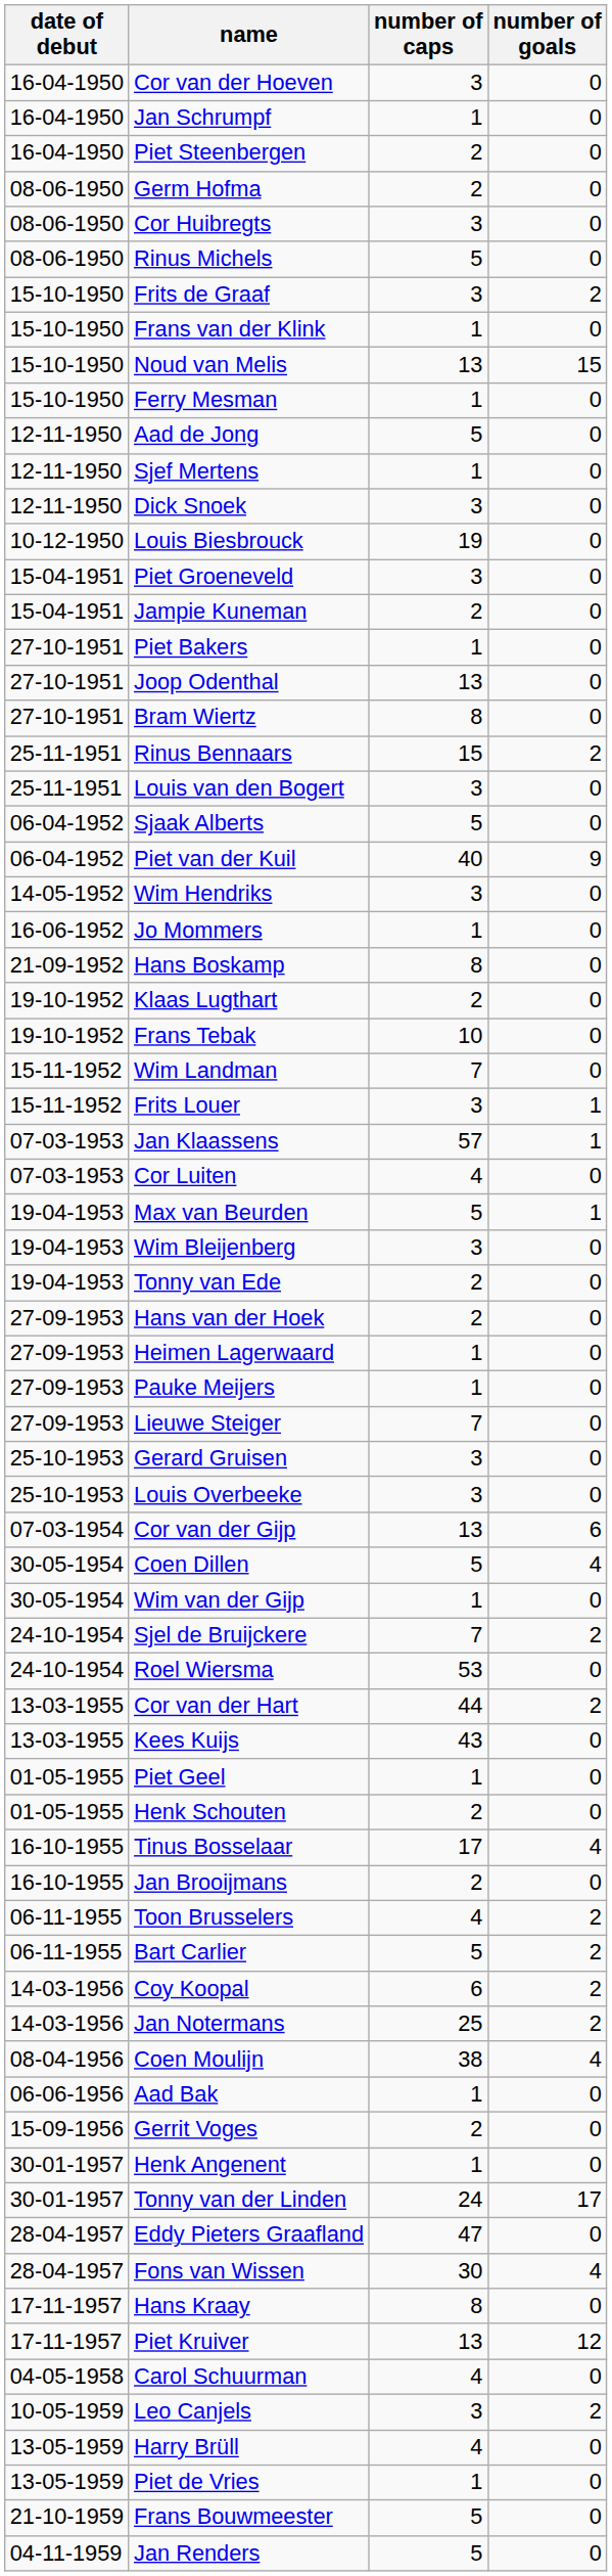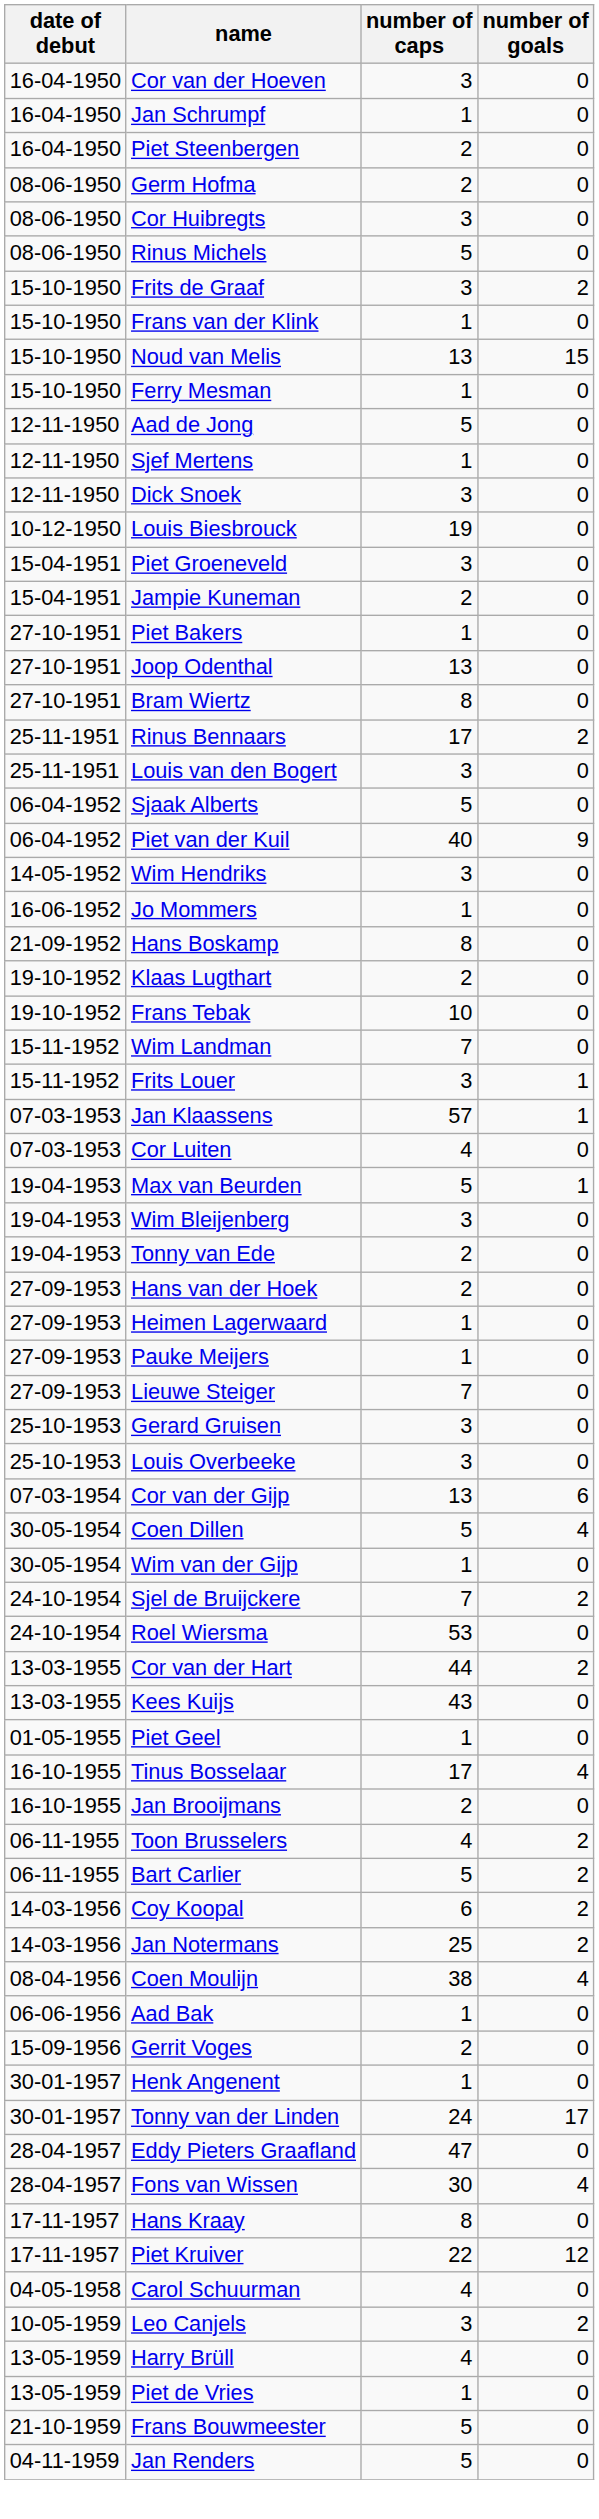Rinus Bennaars | number of caps: 15 -> 17
- row: 01-05-1955 | Henk Schouten | 2 | 0
Piet Kruiver | number of caps: 13 -> 22
